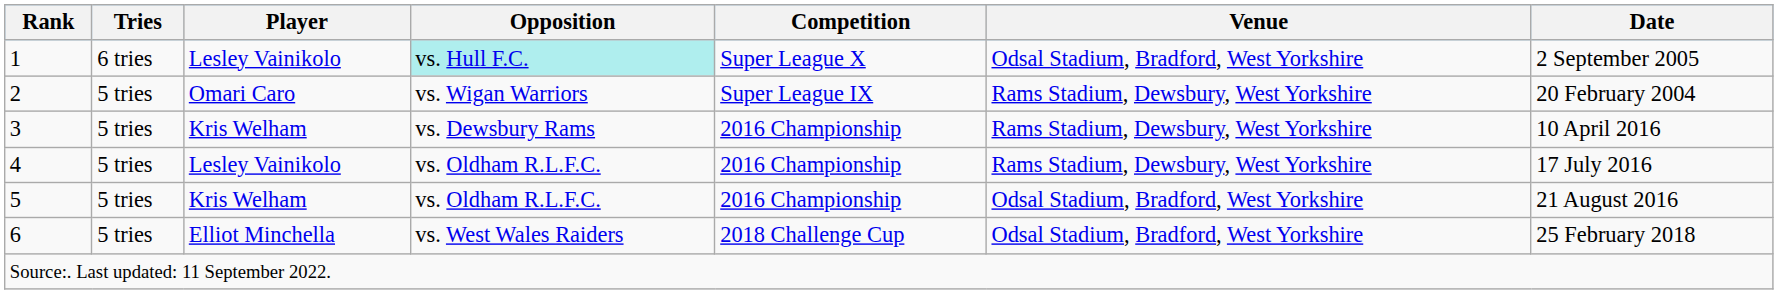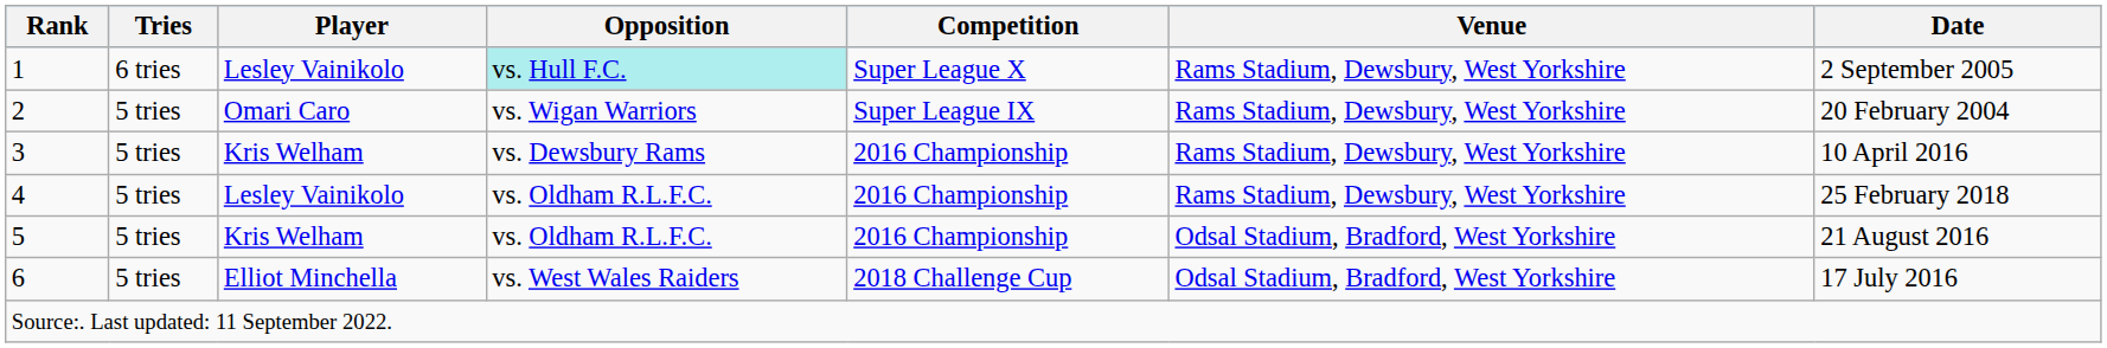1 | Venue: Odsal Stadium, Bradford, West Yorkshire -> Rams Stadium, Dewsbury, West Yorkshire
4 | Date: 17 July 2016 -> 25 February 2018
6 | Date: 25 February 2018 -> 17 July 2016
